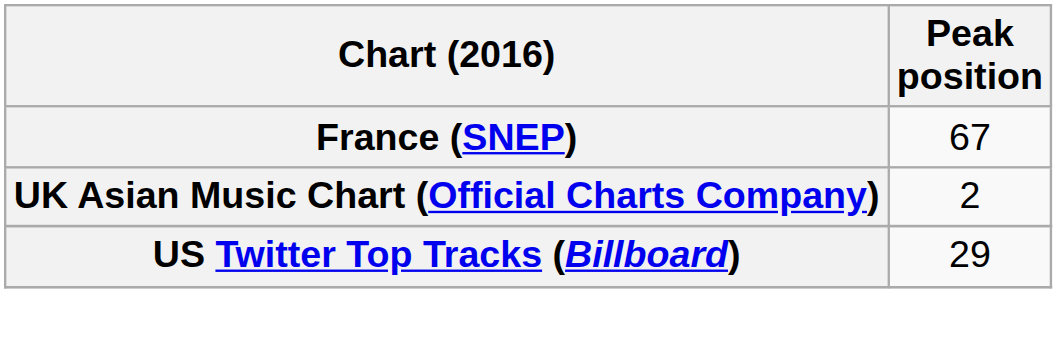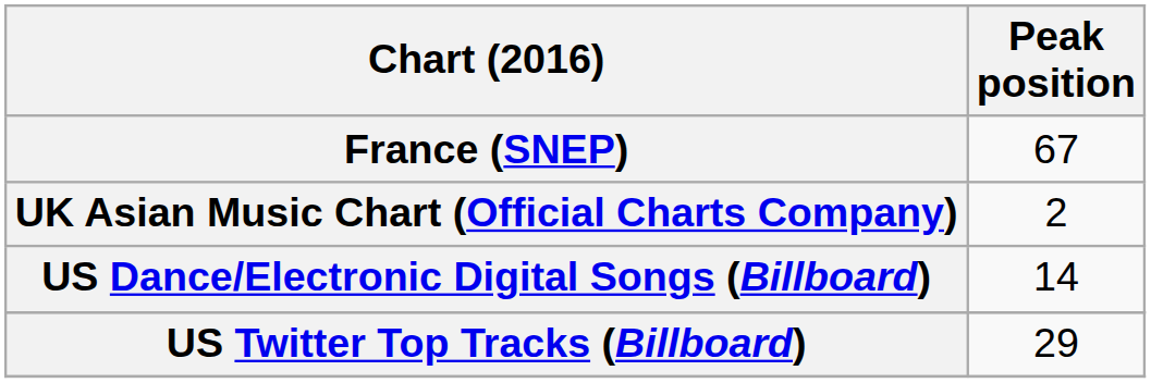+ row: US Dance/Electronic Digital Songs (Billboard) | 14
